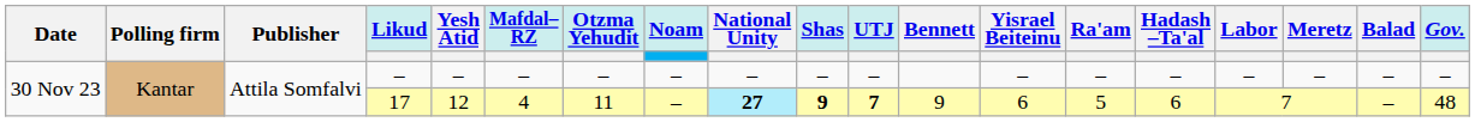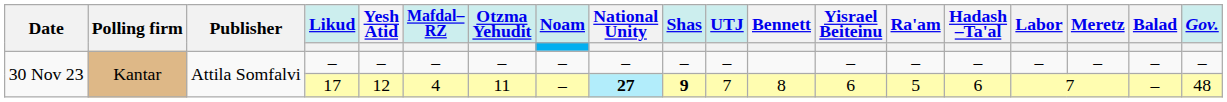17 | UTJ: bold -> normal
17 | Bennett: 9 -> 8
